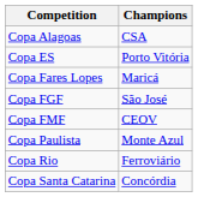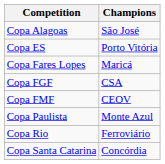Copa Alagoas | Champions: CSA -> São José
Copa FGF | Champions: São José -> CSA
